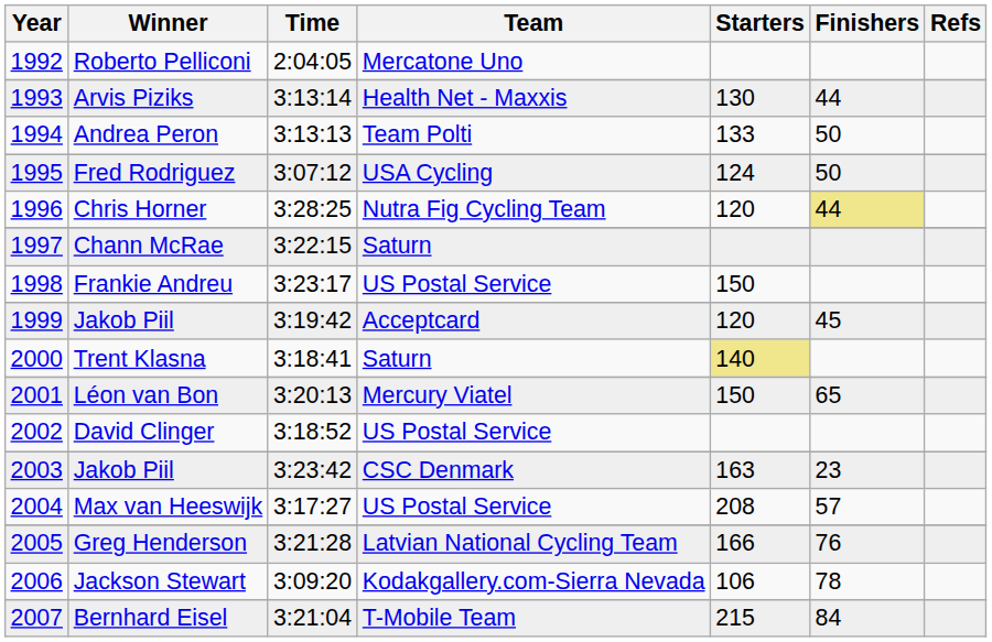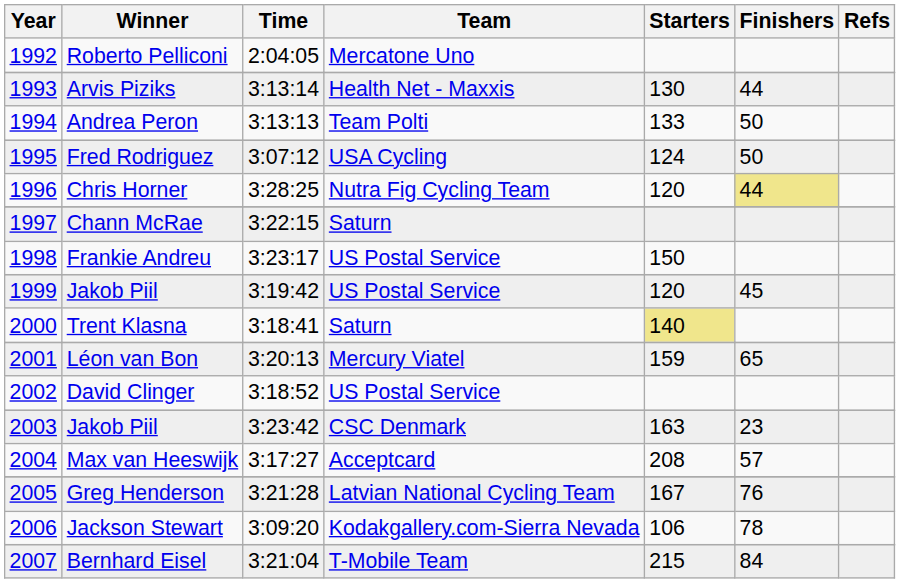1999 / Jakob Piil | Team: Acceptcard -> US Postal Service
Léon van Bon | Starters: 150 -> 159
Max van Heeswijk | Team: US Postal Service -> Acceptcard
Greg Henderson | Starters: 166 -> 167
